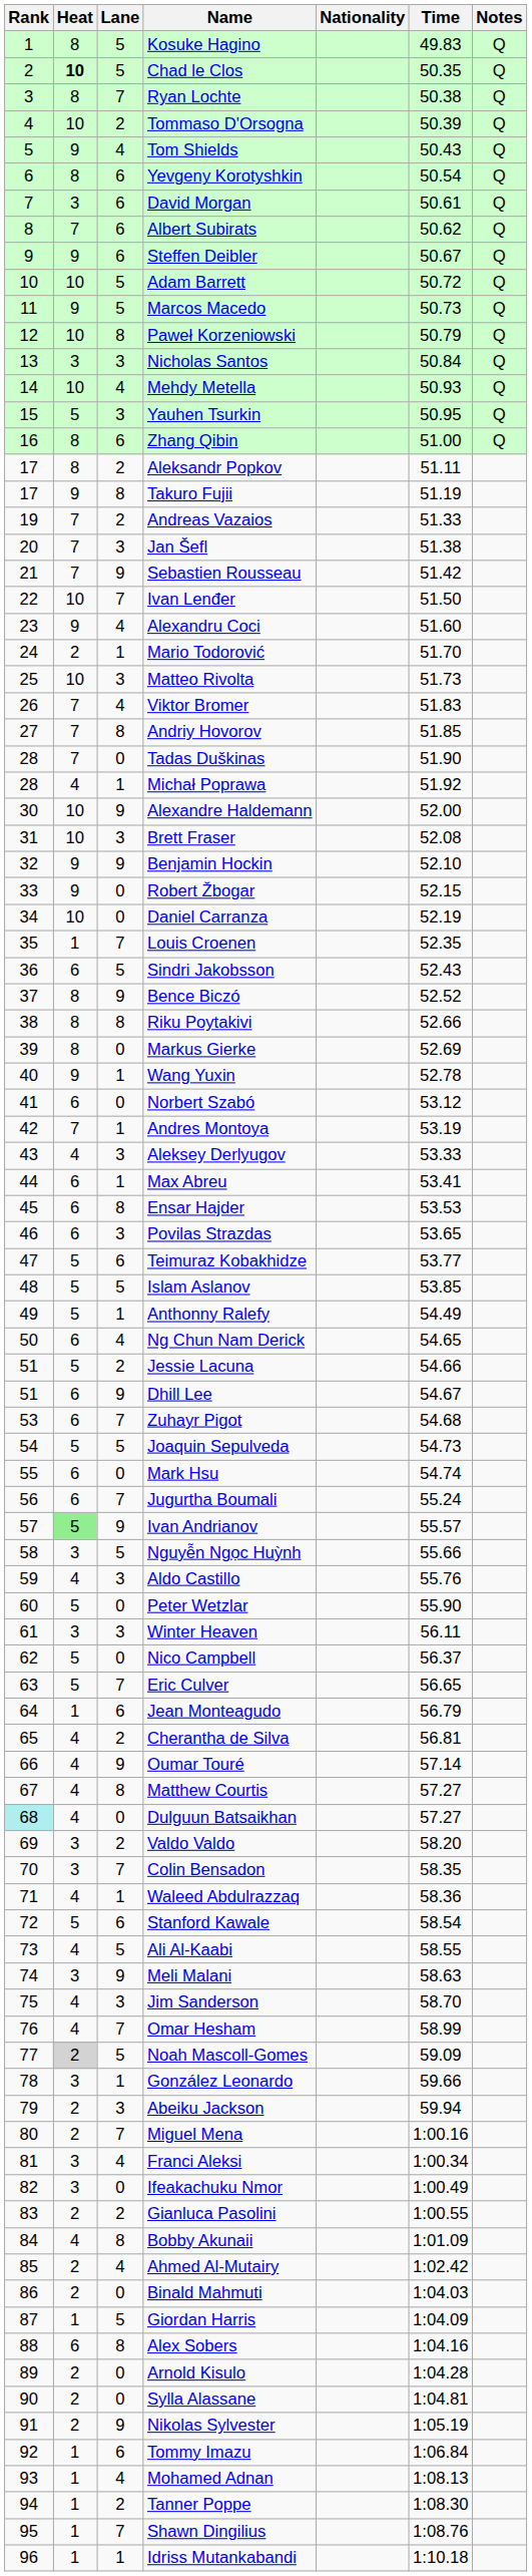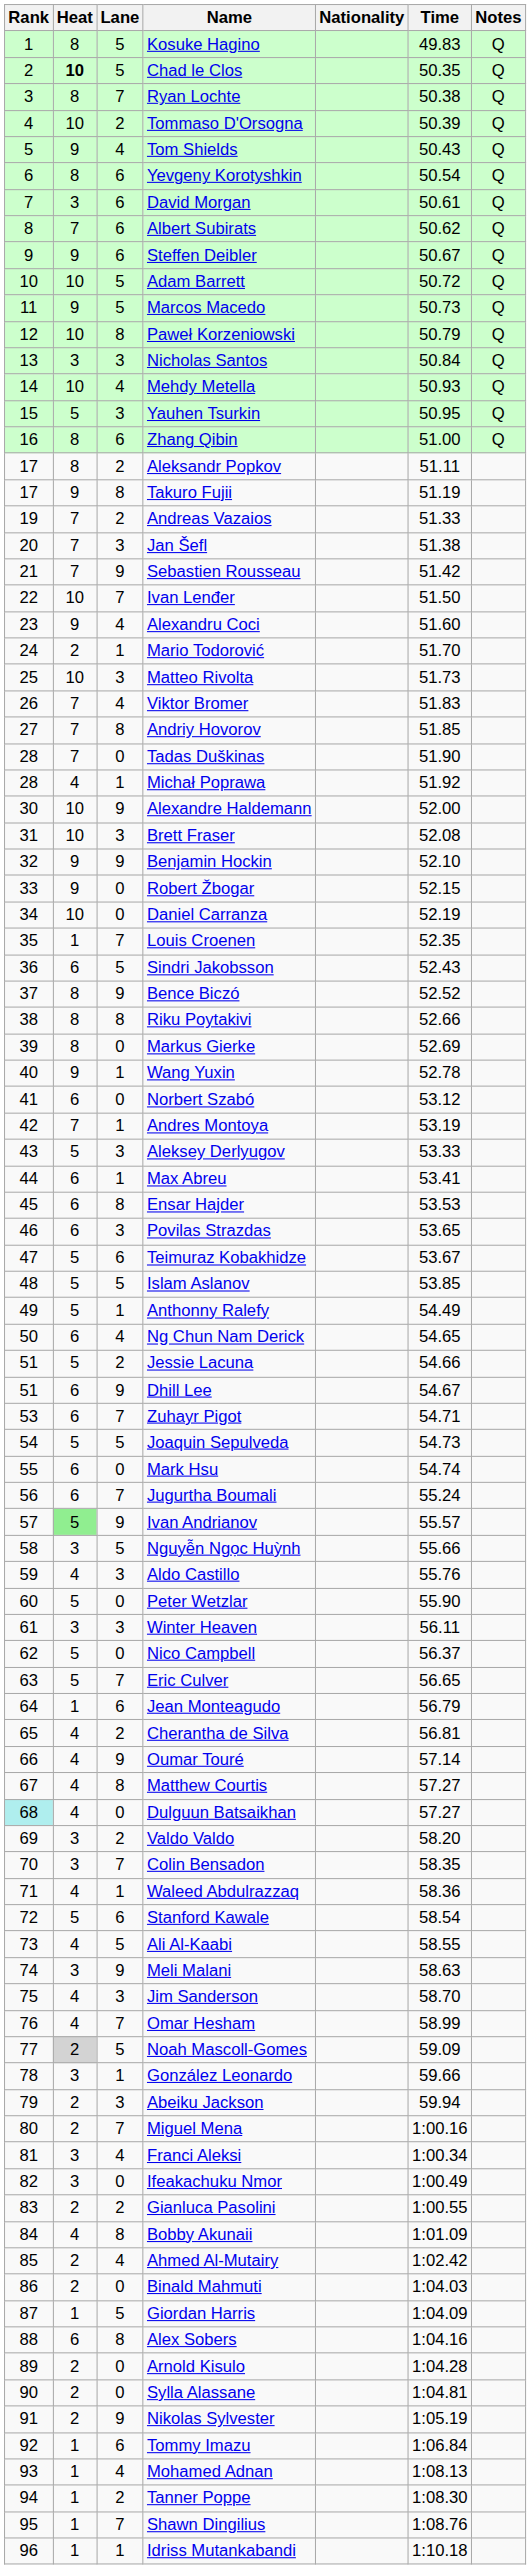Aleksey Derlyugov | Heat: 4 -> 5
Teimuraz Kobakhidze | Time: 53.77 -> 53.67
Zuhayr Pigot | Time: 54.68 -> 54.71
